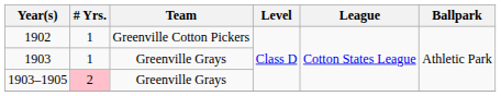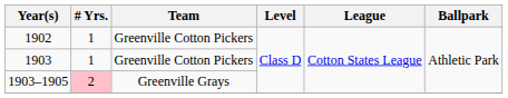1903 | Team: Greenville Grays -> Greenville Cotton Pickers
